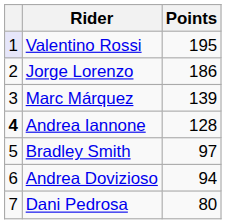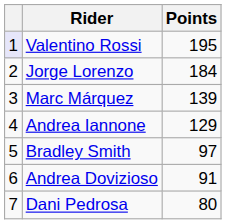Jorge Lorenzo | Points: 186 -> 184
Andrea Iannone | column 1: bold -> normal
Andrea Iannone | Points: 128 -> 129
Andrea Dovizioso | Points: 94 -> 91
